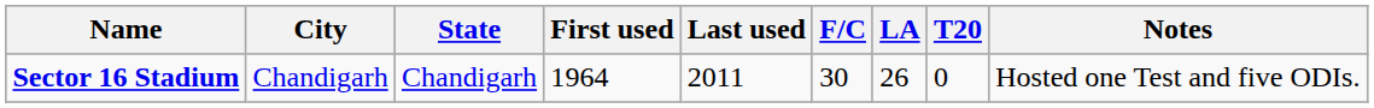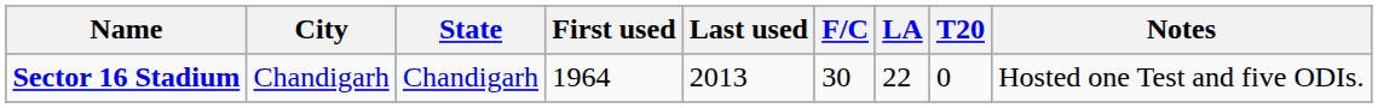Sector 16 Stadium | Last used: 2011 -> 2013
Sector 16 Stadium | LA: 26 -> 22
